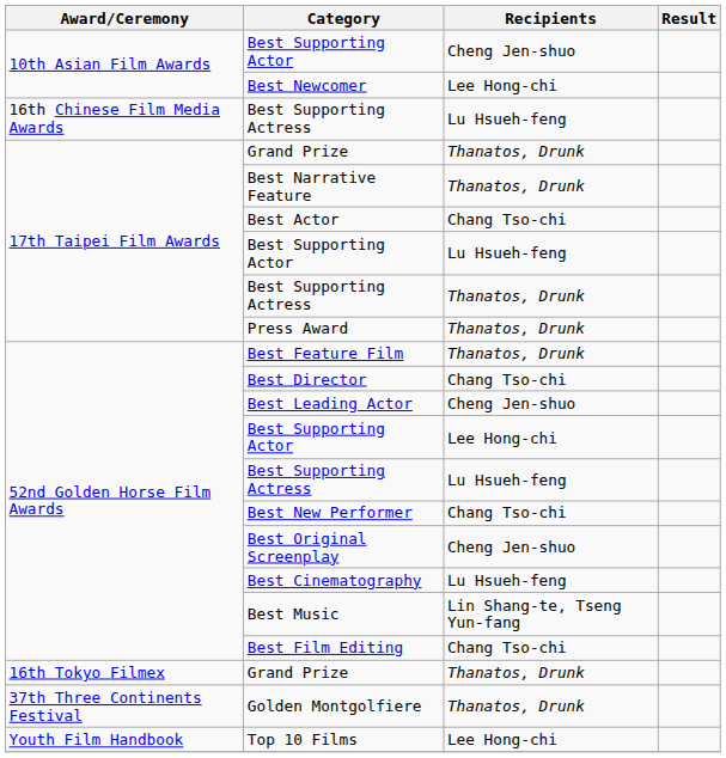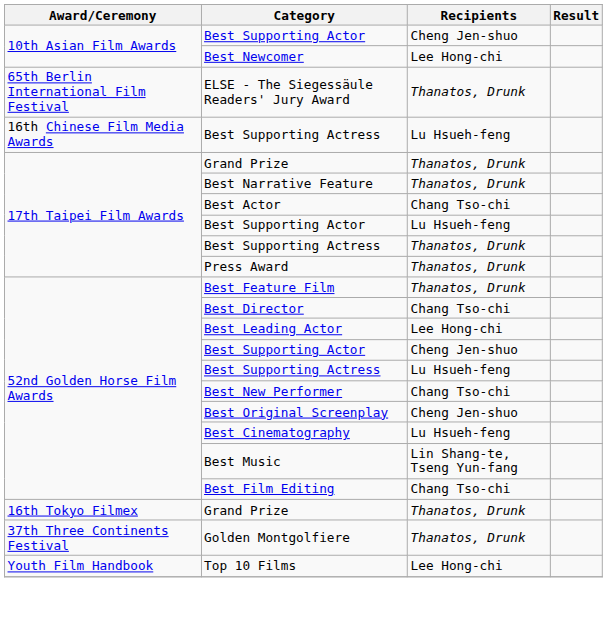+ row: 65th Berlin International Film Festival | ELSE - The Siegessäule Readers' Jury Award | Thanatos, Drunk
Best Leading Actor | Recipients: Cheng Jen-shuo -> Lee Hong-chi
52nd Golden Horse Film Awards / Best Supporting Actor | Recipients: Lee Hong-chi -> Cheng Jen-shuo
